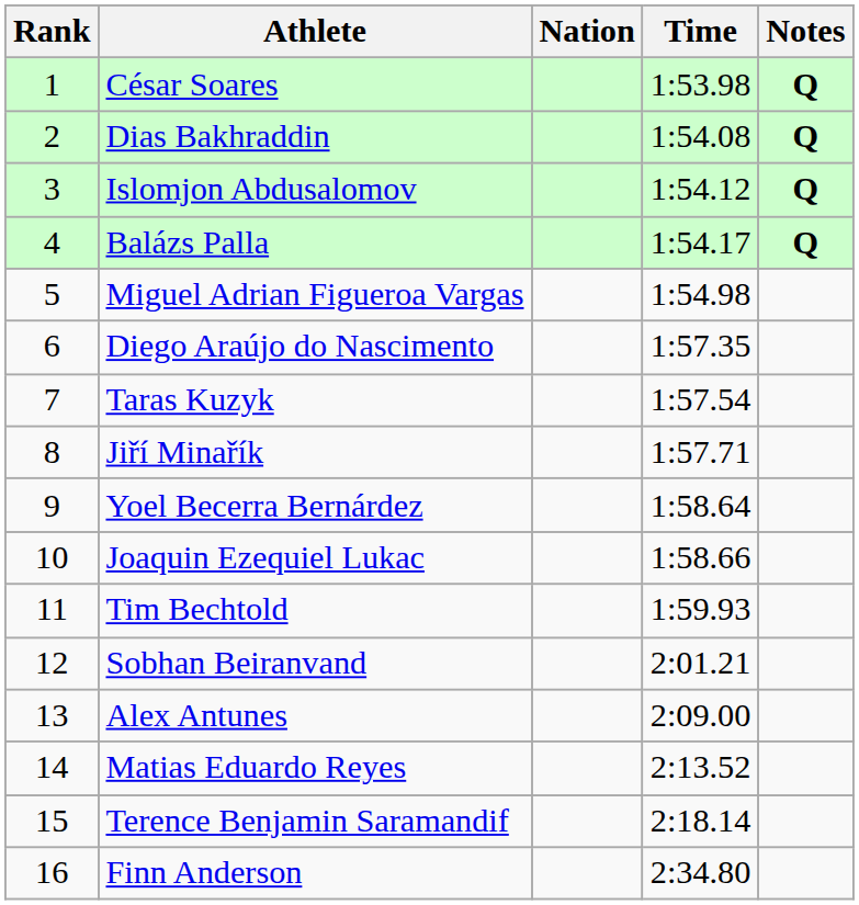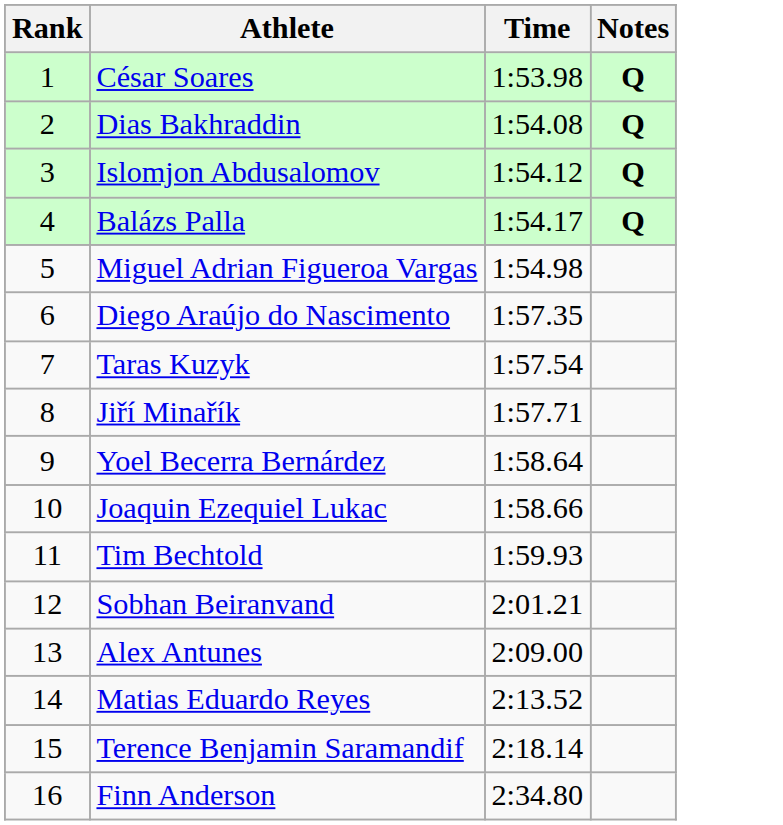- column: Nation
